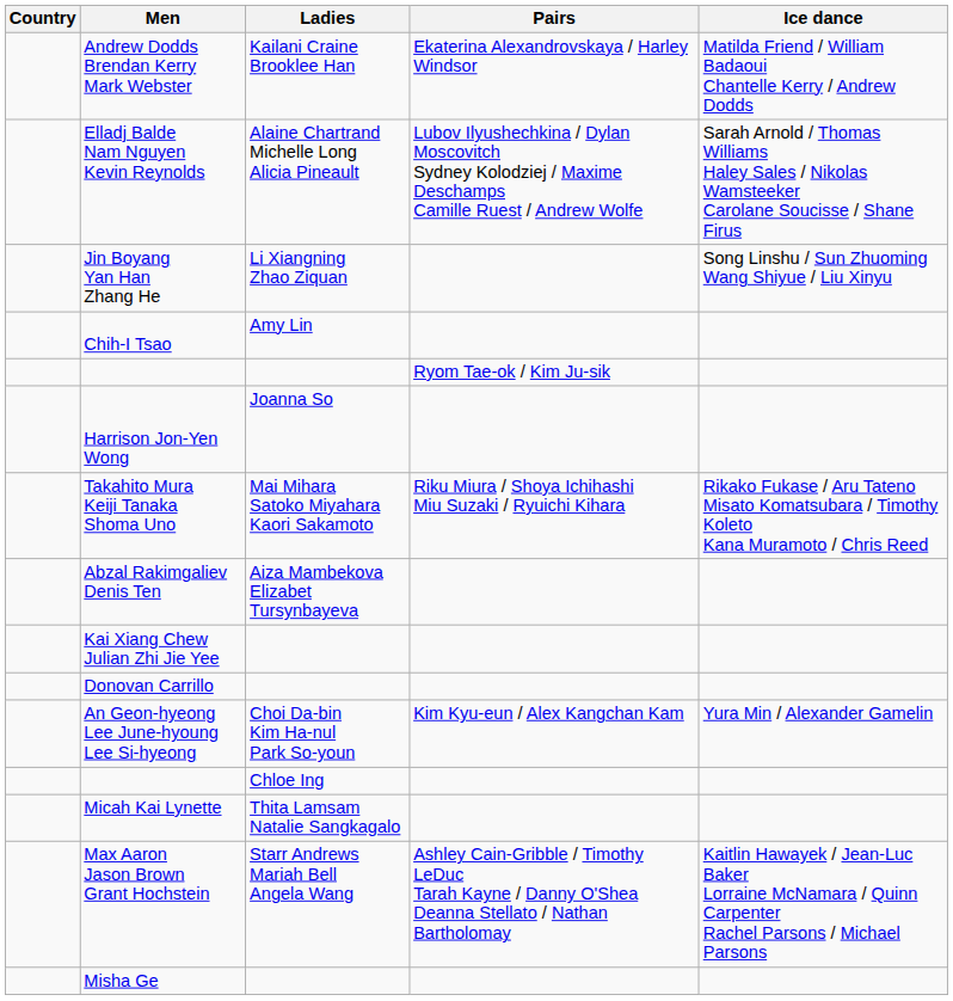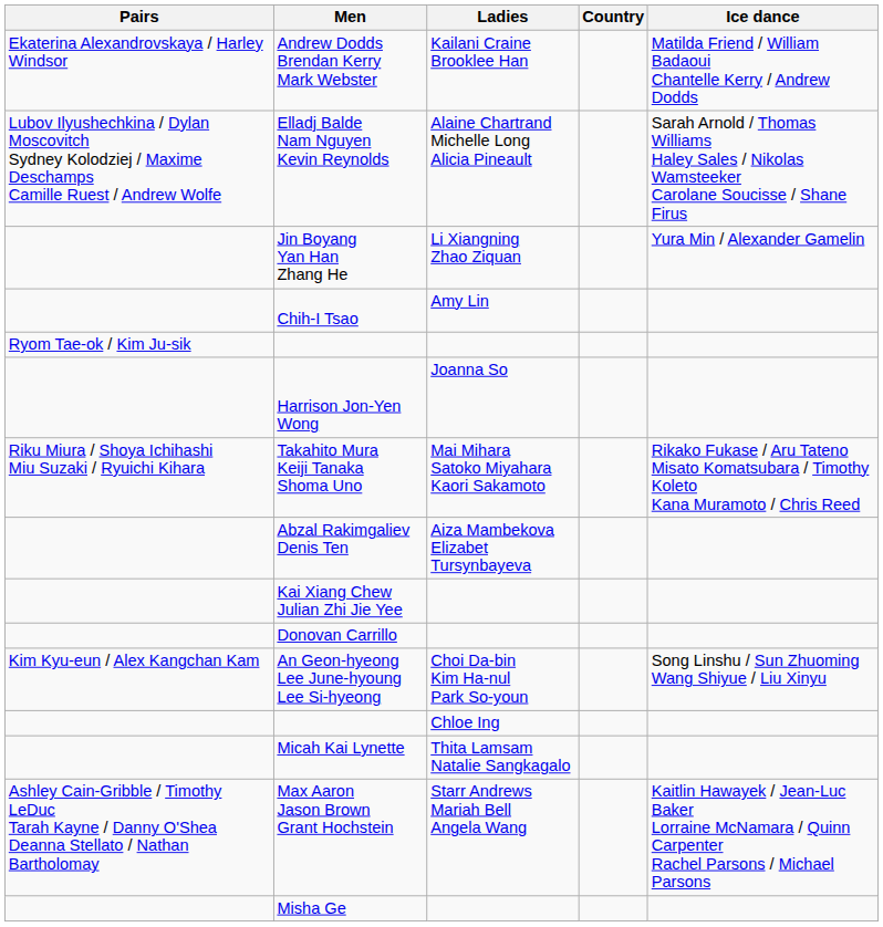columns swapped: Country <-> Pairs
Jin Boyang Yan Han Zhang He | Ice dance: Song Linshu / Sun Zhuoming Wang Shiyue / Liu Xinyu -> Yura Min / Alexander Gamelin
An Geon-hyeong Lee June-hyoung Lee Si-hyeong | Ice dance: Yura Min / Alexander Gamelin -> Song Linshu / Sun Zhuoming Wang Shiyue / Liu Xinyu
